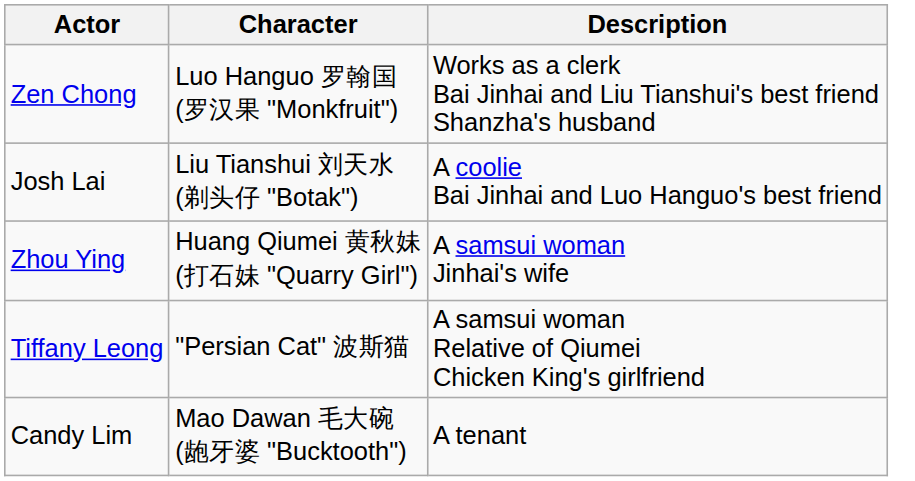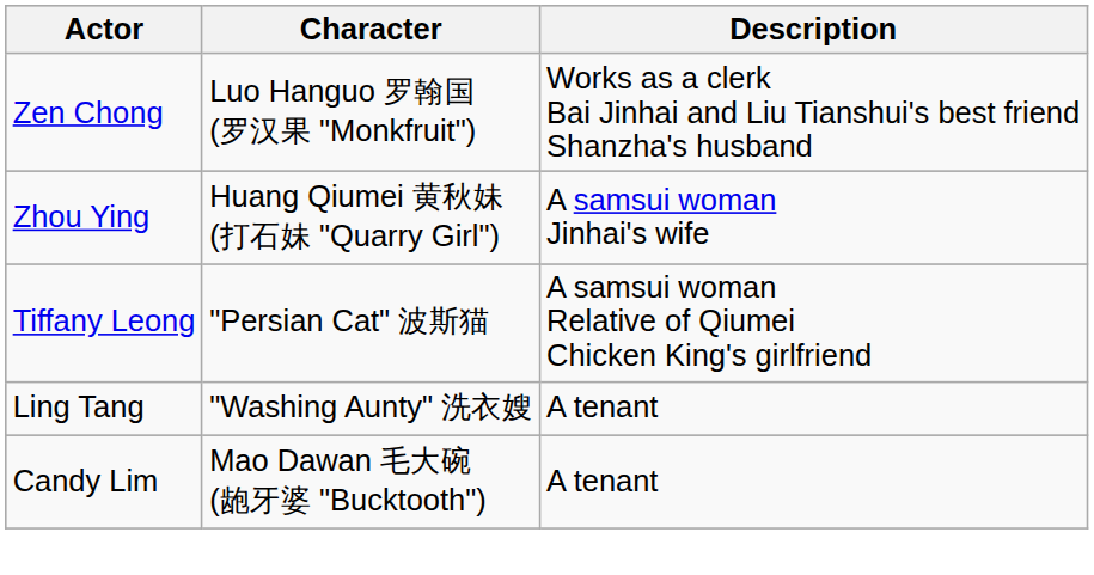- row: Josh Lai | Liu Tianshui 刘天水 (剃头仔 "Botak") | A coolie Bai Jinhai and Luo Hanguo's best friend
+ row: Ling Tang | "Washing Aunty" 洗衣嫂 | A tenant
